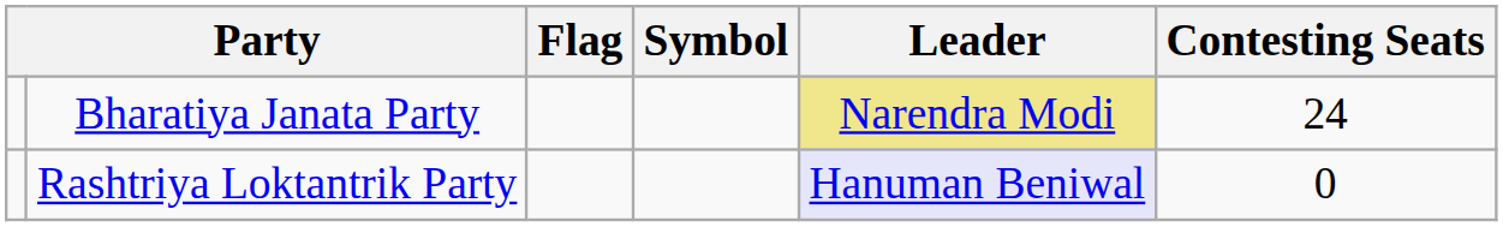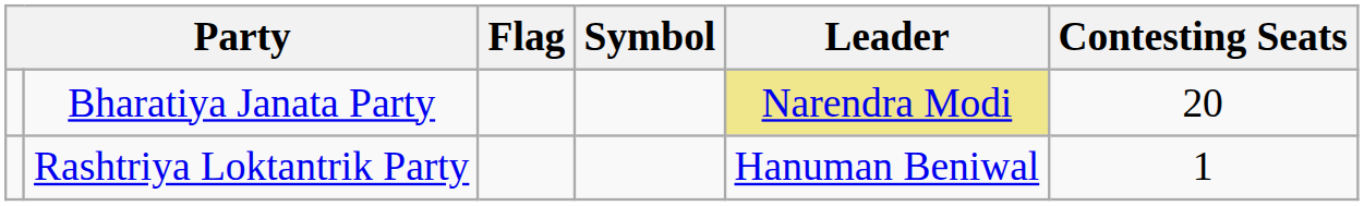Bharatiya Janata Party | Contesting Seats: 24 -> 20
Rashtriya Loktantrik Party | Leader: lavender background -> no background
Rashtriya Loktantrik Party | Contesting Seats: 0 -> 1
